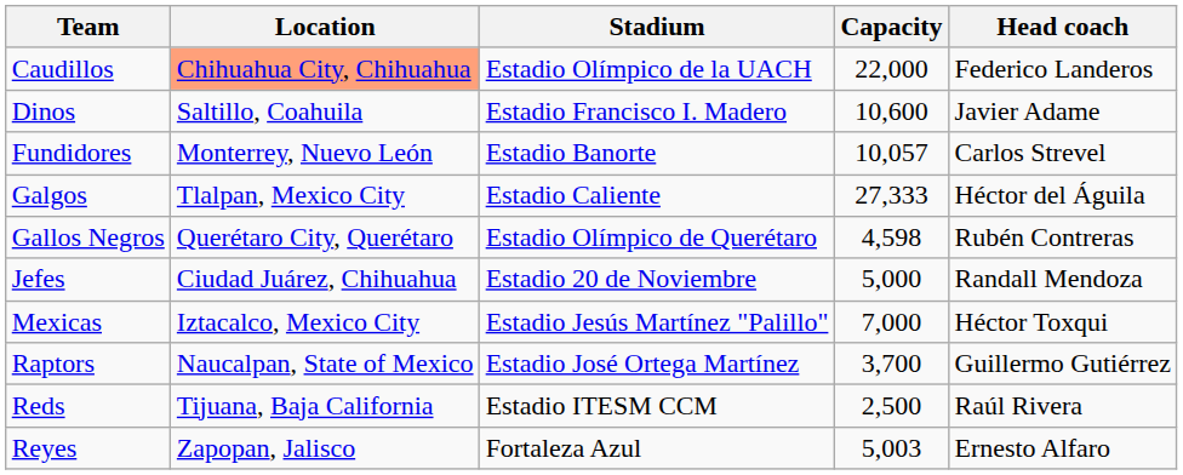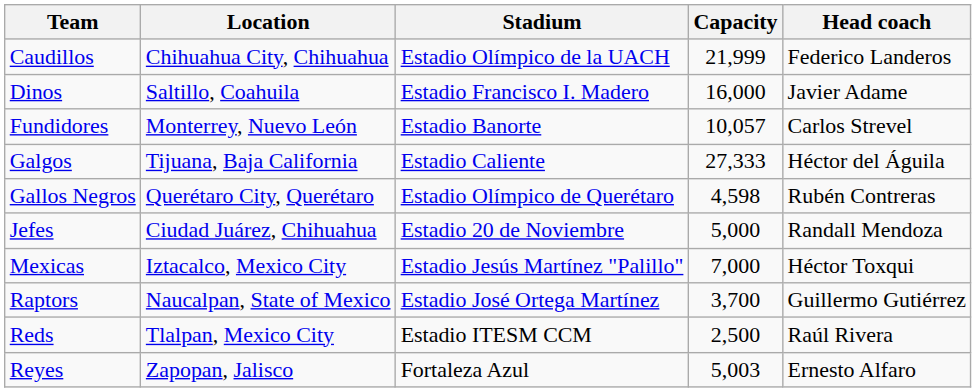Caudillos | Location: lightsalmon background -> no background
Caudillos | Capacity: 22,000 -> 21,999
Dinos | Capacity: 10,600 -> 16,000
Galgos | Location: Tlalpan, Mexico City -> Tijuana, Baja California
Reds | Location: Tijuana, Baja California -> Tlalpan, Mexico City
